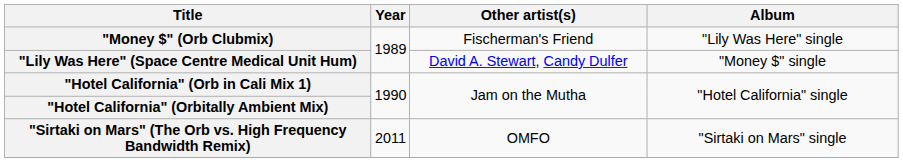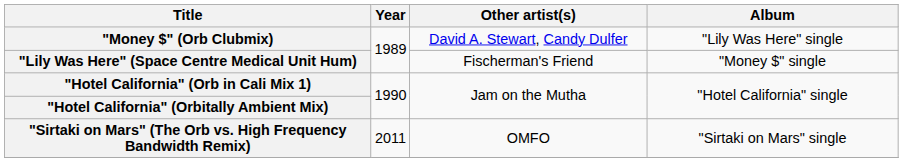"Money $" (Orb Clubmix) | Other artist(s): Fischerman's Friend -> David A. Stewart, Candy Dulfer
"Lily Was Here" (Space Centre Medical Unit Hum) | Other artist(s): David A. Stewart, Candy Dulfer -> Fischerman's Friend
